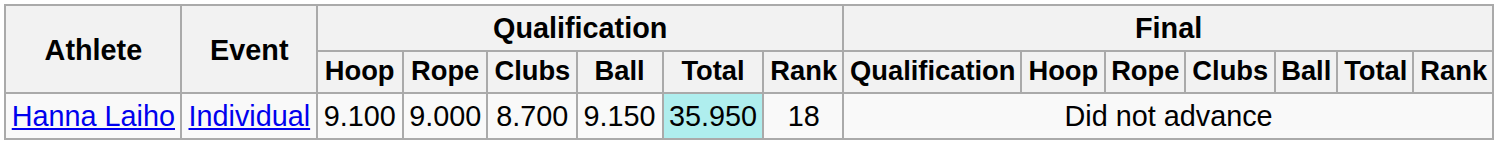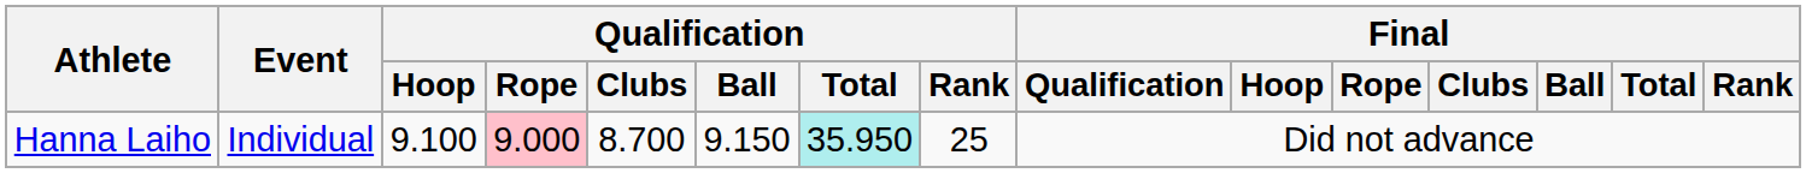Hanna Laiho | Qualification / Rope: no background -> pink background
Hanna Laiho | Qualification / Rank: 18 -> 25
